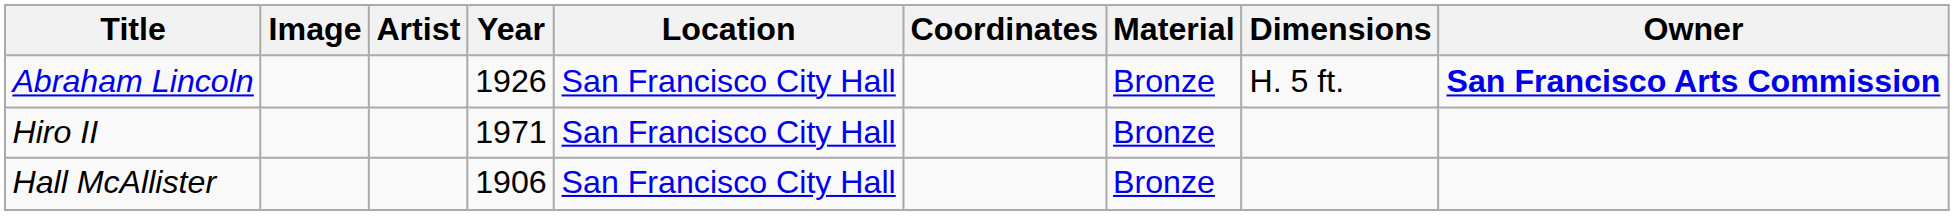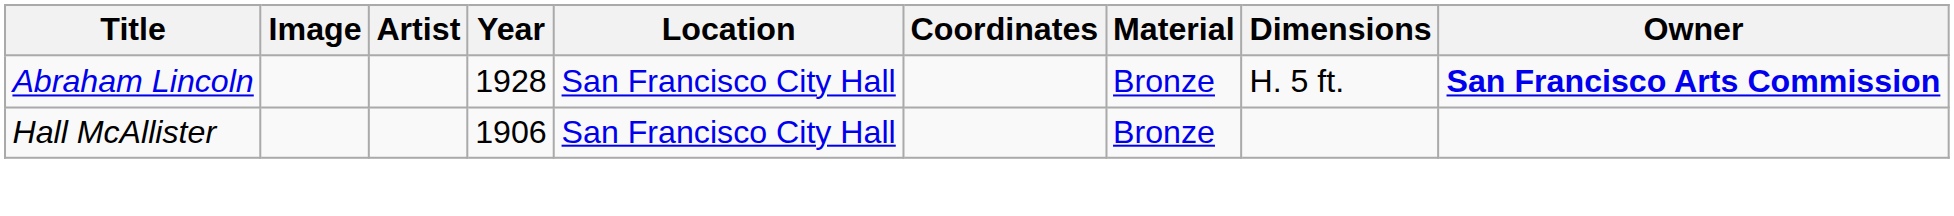Abraham Lincoln | Year: 1926 -> 1928
- row: Hiro II | 1971 | San Francisco City Hall | Bronze
